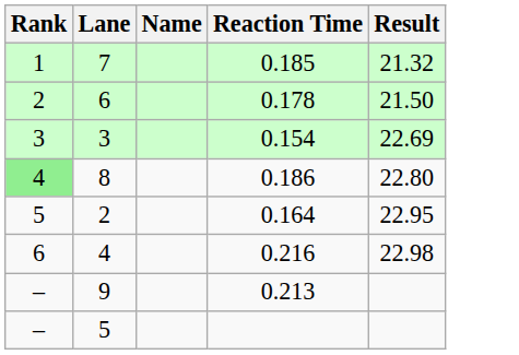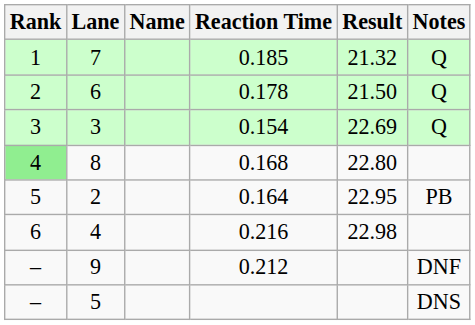+ column: Notes | Q | Q | Q | PB | DNF | DNS
8 | Reaction Time: 0.186 -> 0.168
9 | Reaction Time: 0.213 -> 0.212
